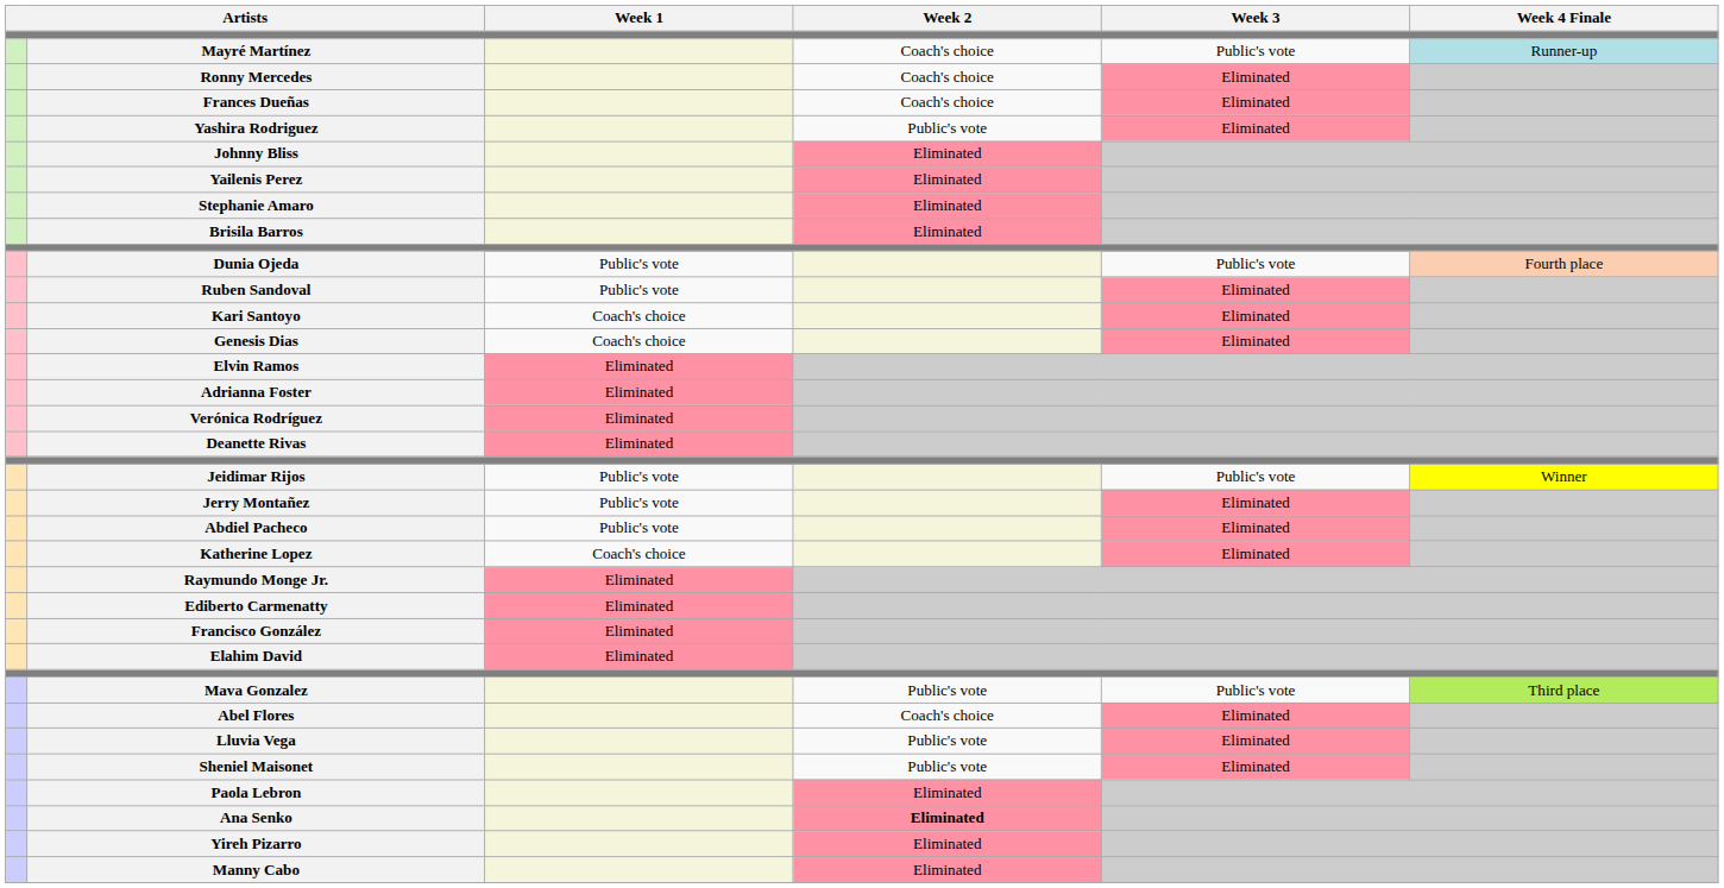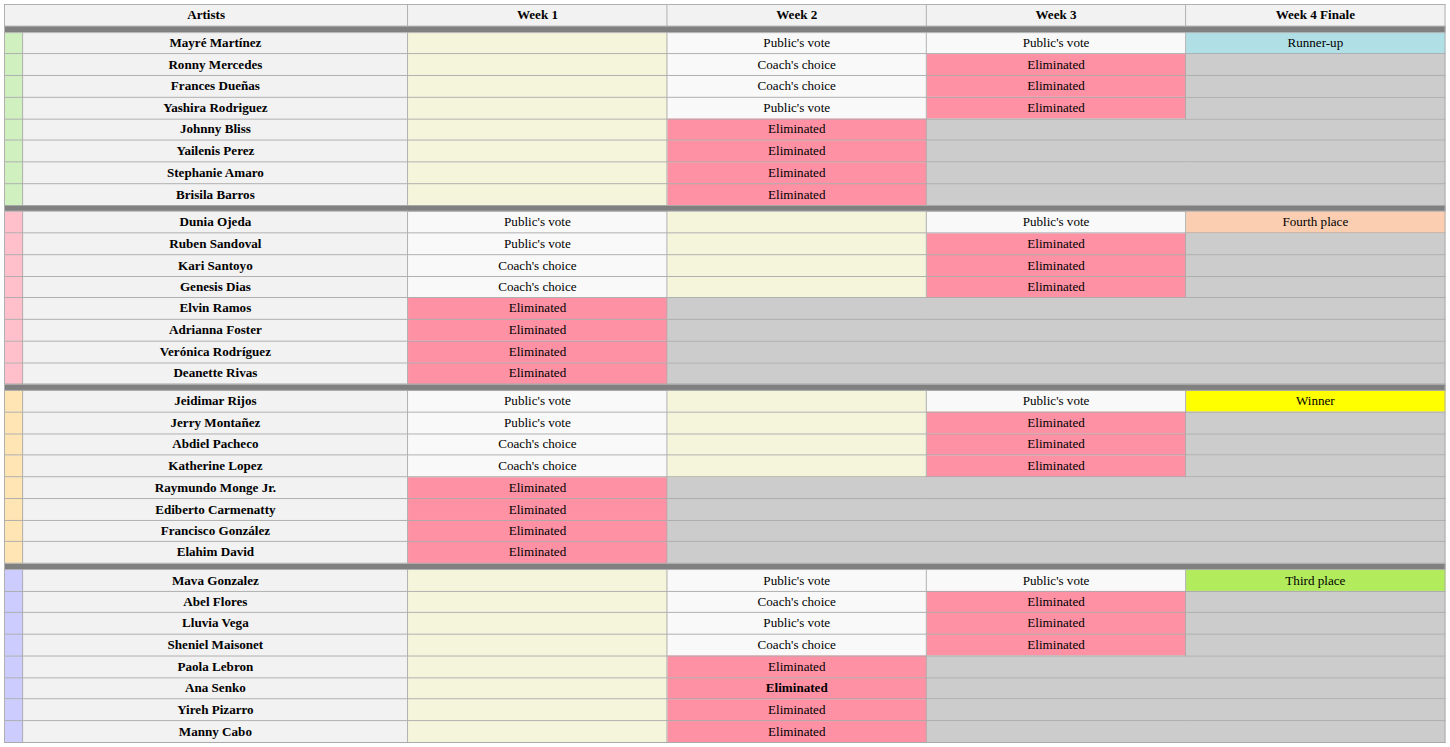Mayré Martínez | Week 2: Coach's choice -> Public's vote
Abdiel Pacheco | Week 1: Public's vote -> Coach's choice
Sheniel Maisonet | Week 2: Public's vote -> Coach's choice
